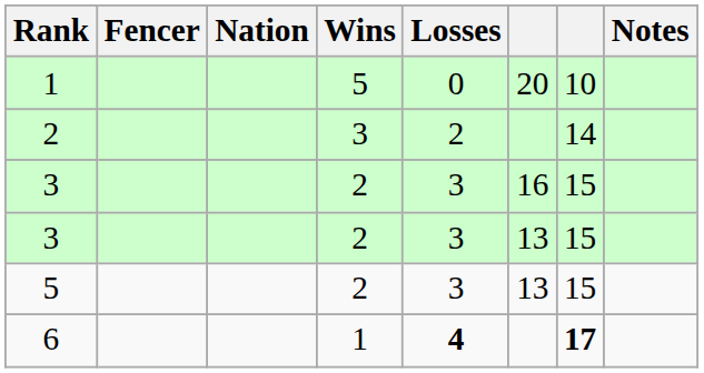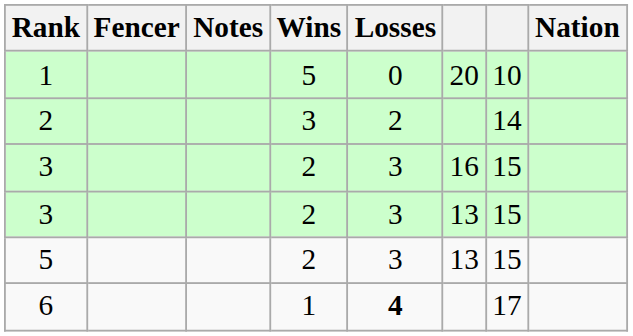columns swapped: Nation <-> Notes
6 | column 7: bold -> normal
